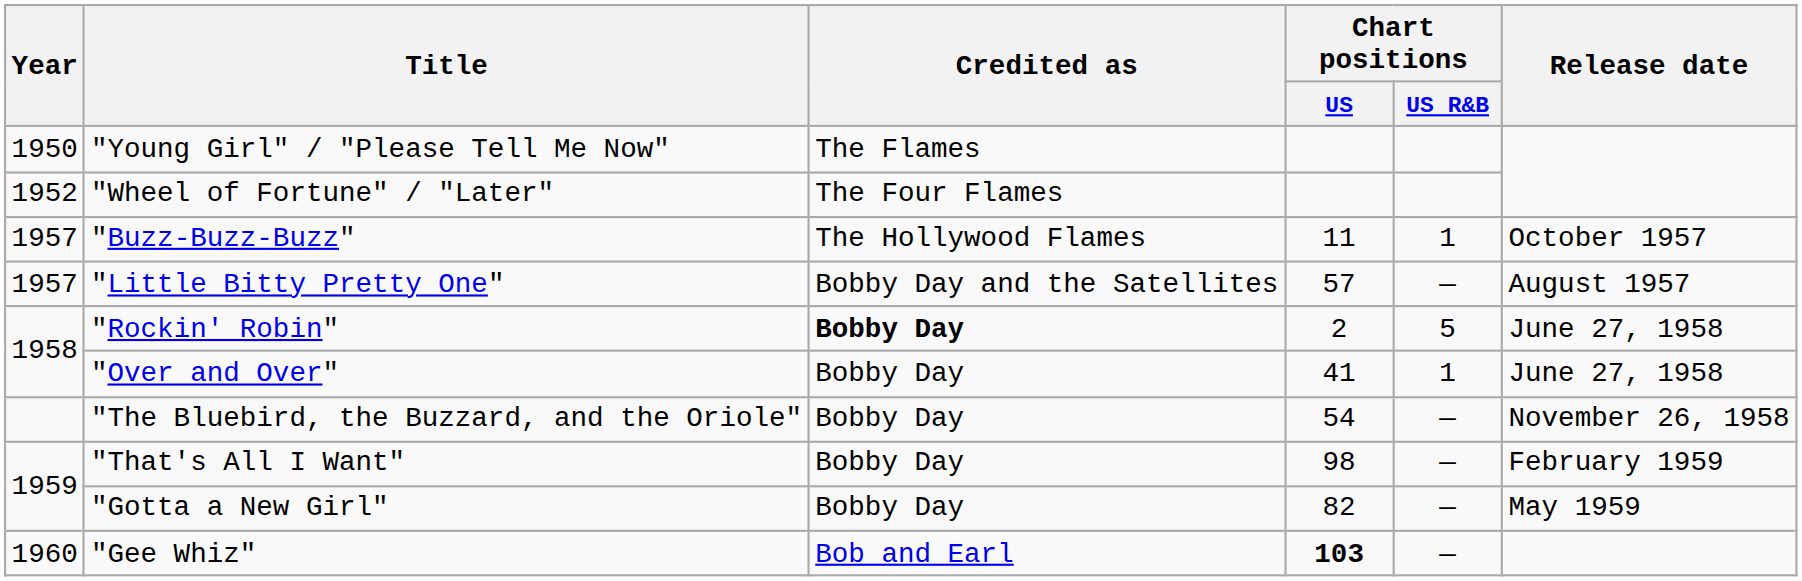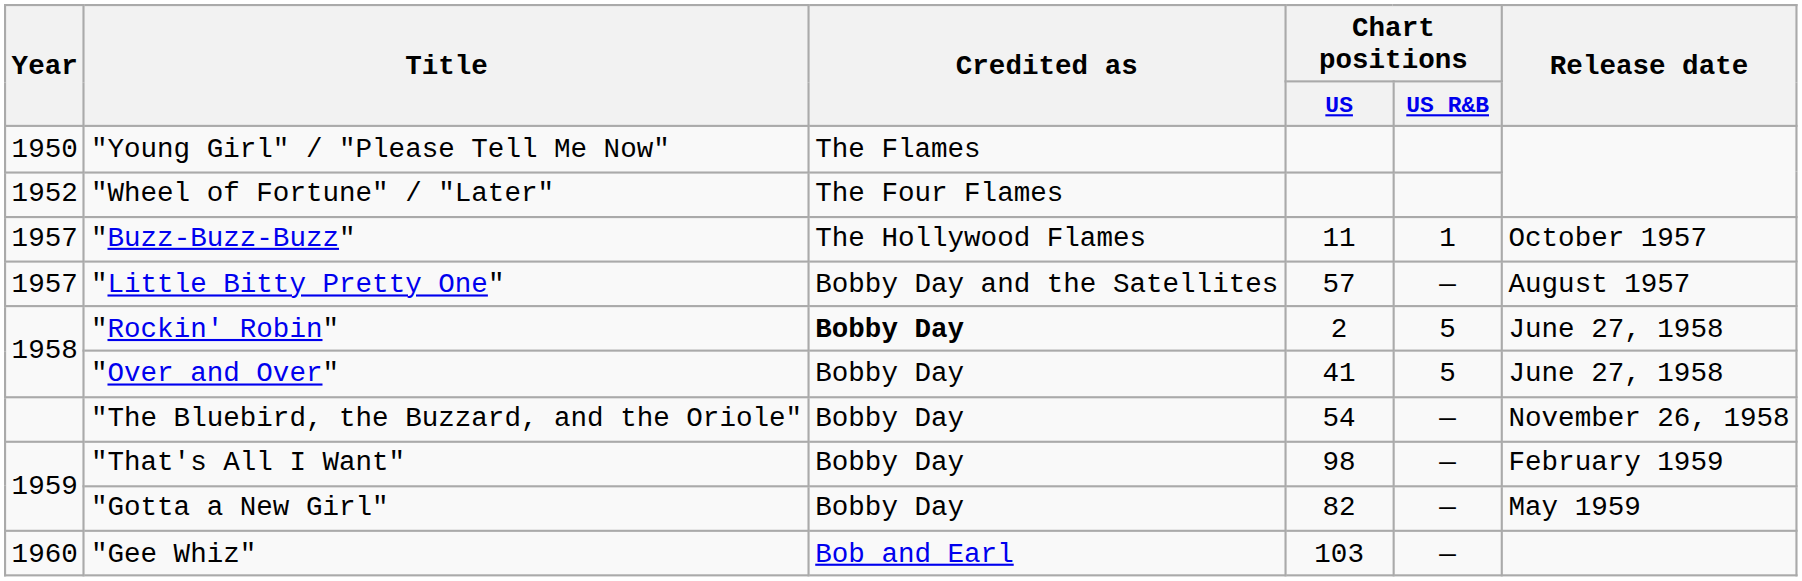"Over and Over" | Chart positions / US R&B: 1 -> 5
"Gee Whiz" | Chart positions / US: bold -> normal
